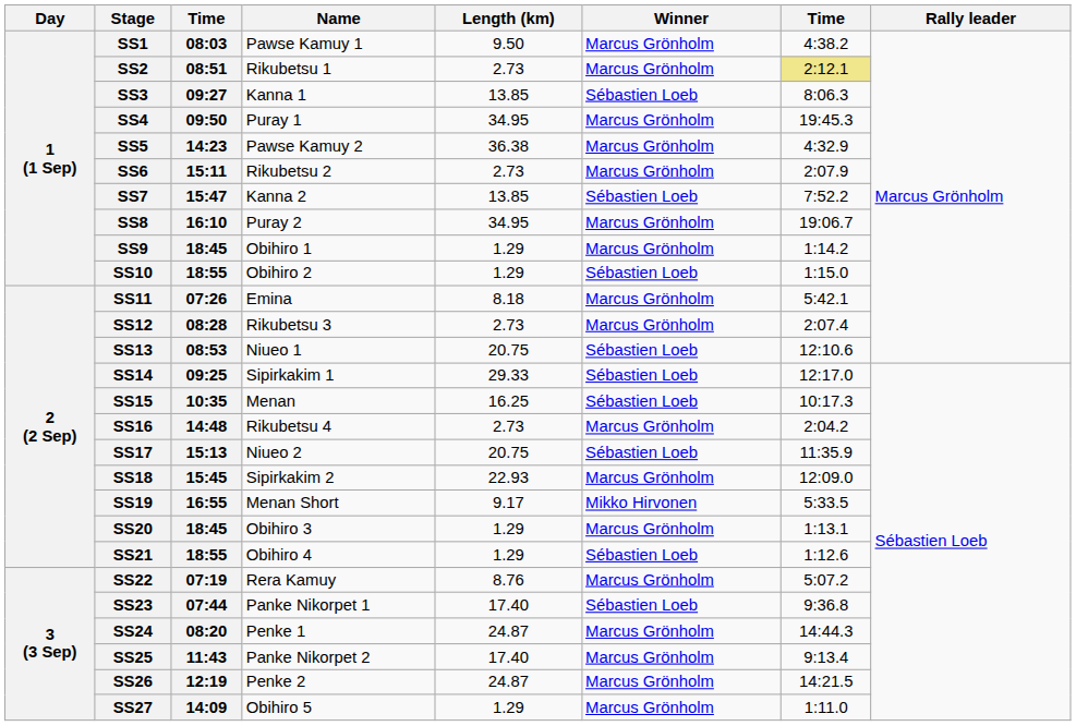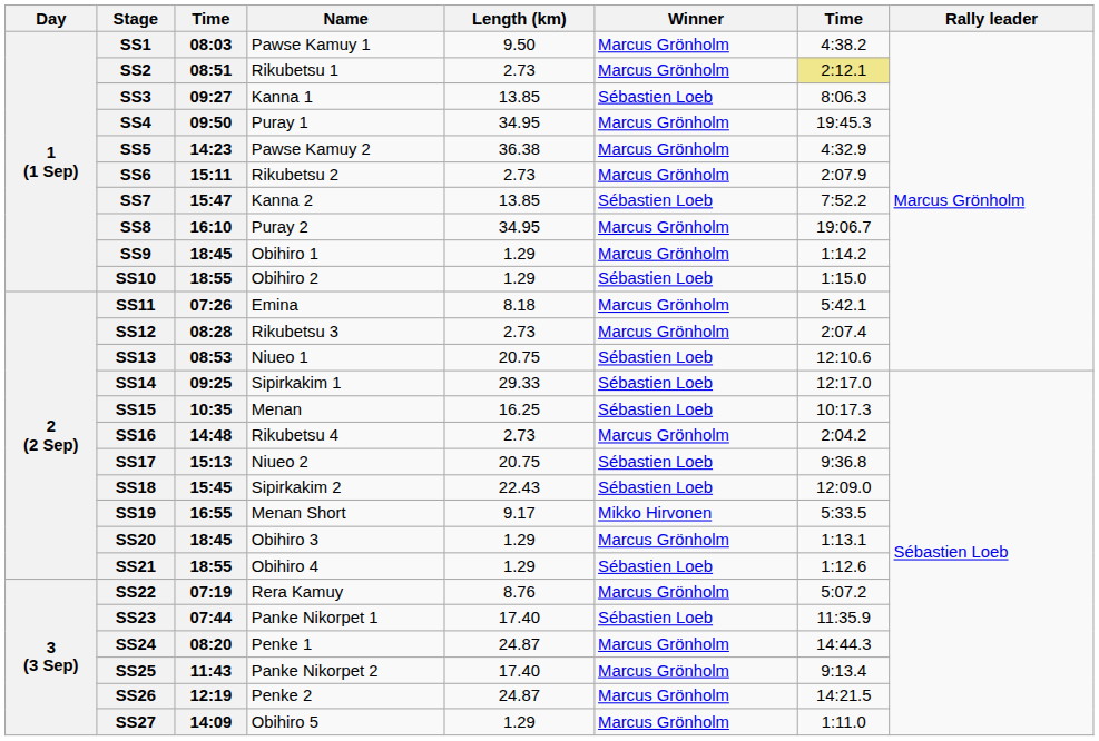SS17 | column 7: 11:35.9 -> 9:36.8
SS18 | Length (km): 22.93 -> 22.43
SS18 | Winner: Marcus Grönholm -> Sébastien Loeb
SS23 | column 7: 9:36.8 -> 11:35.9
